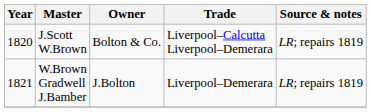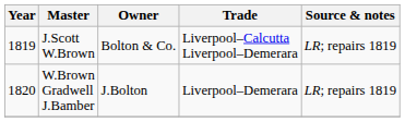J.Scott W.Brown | Year: 1820 -> 1819
W.Brown Gradwell J.Bamber | Year: 1821 -> 1820
